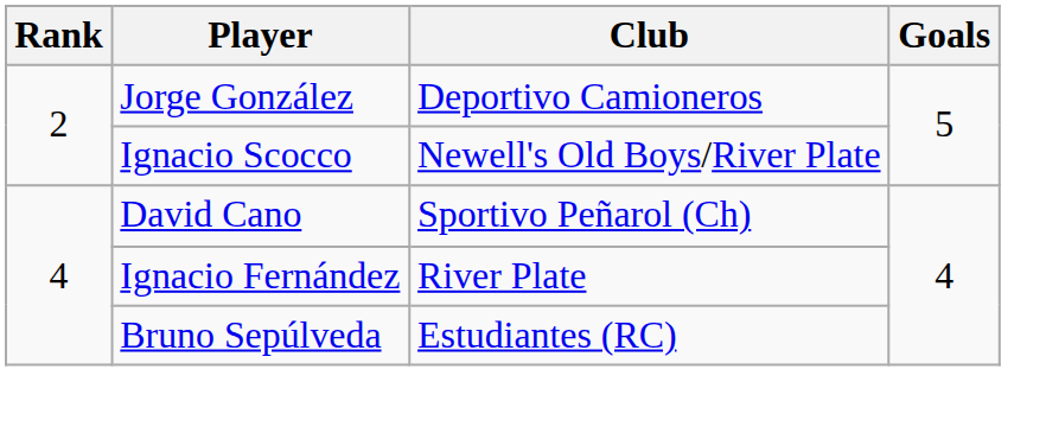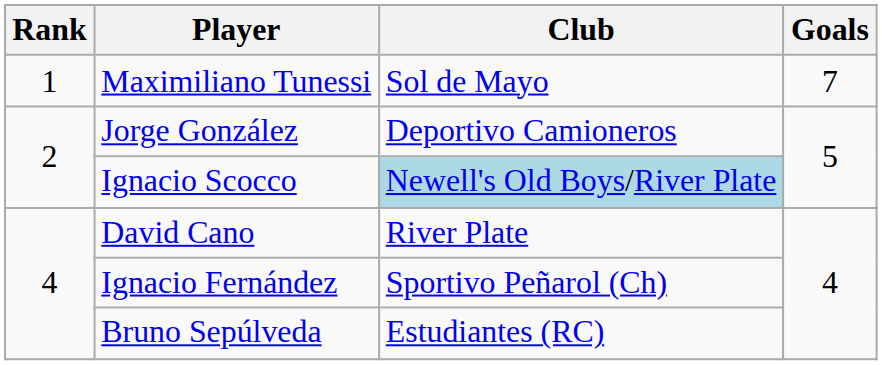+ row: 1 | Maximiliano Tunessi | Sol de Mayo | 7
Ignacio Scocco | Club: no background -> lightblue background
David Cano | Club: Sportivo Peñarol (Ch) -> River Plate
Ignacio Fernández | Club: River Plate -> Sportivo Peñarol (Ch)
